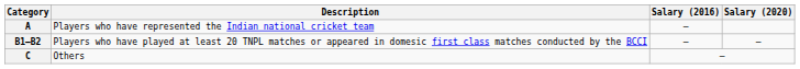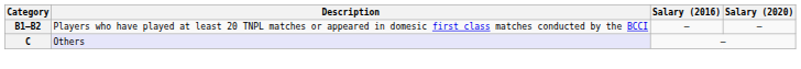- row: A | Players who have represented the Indian national cricket team | –
C | Description: no background -> lavender background
